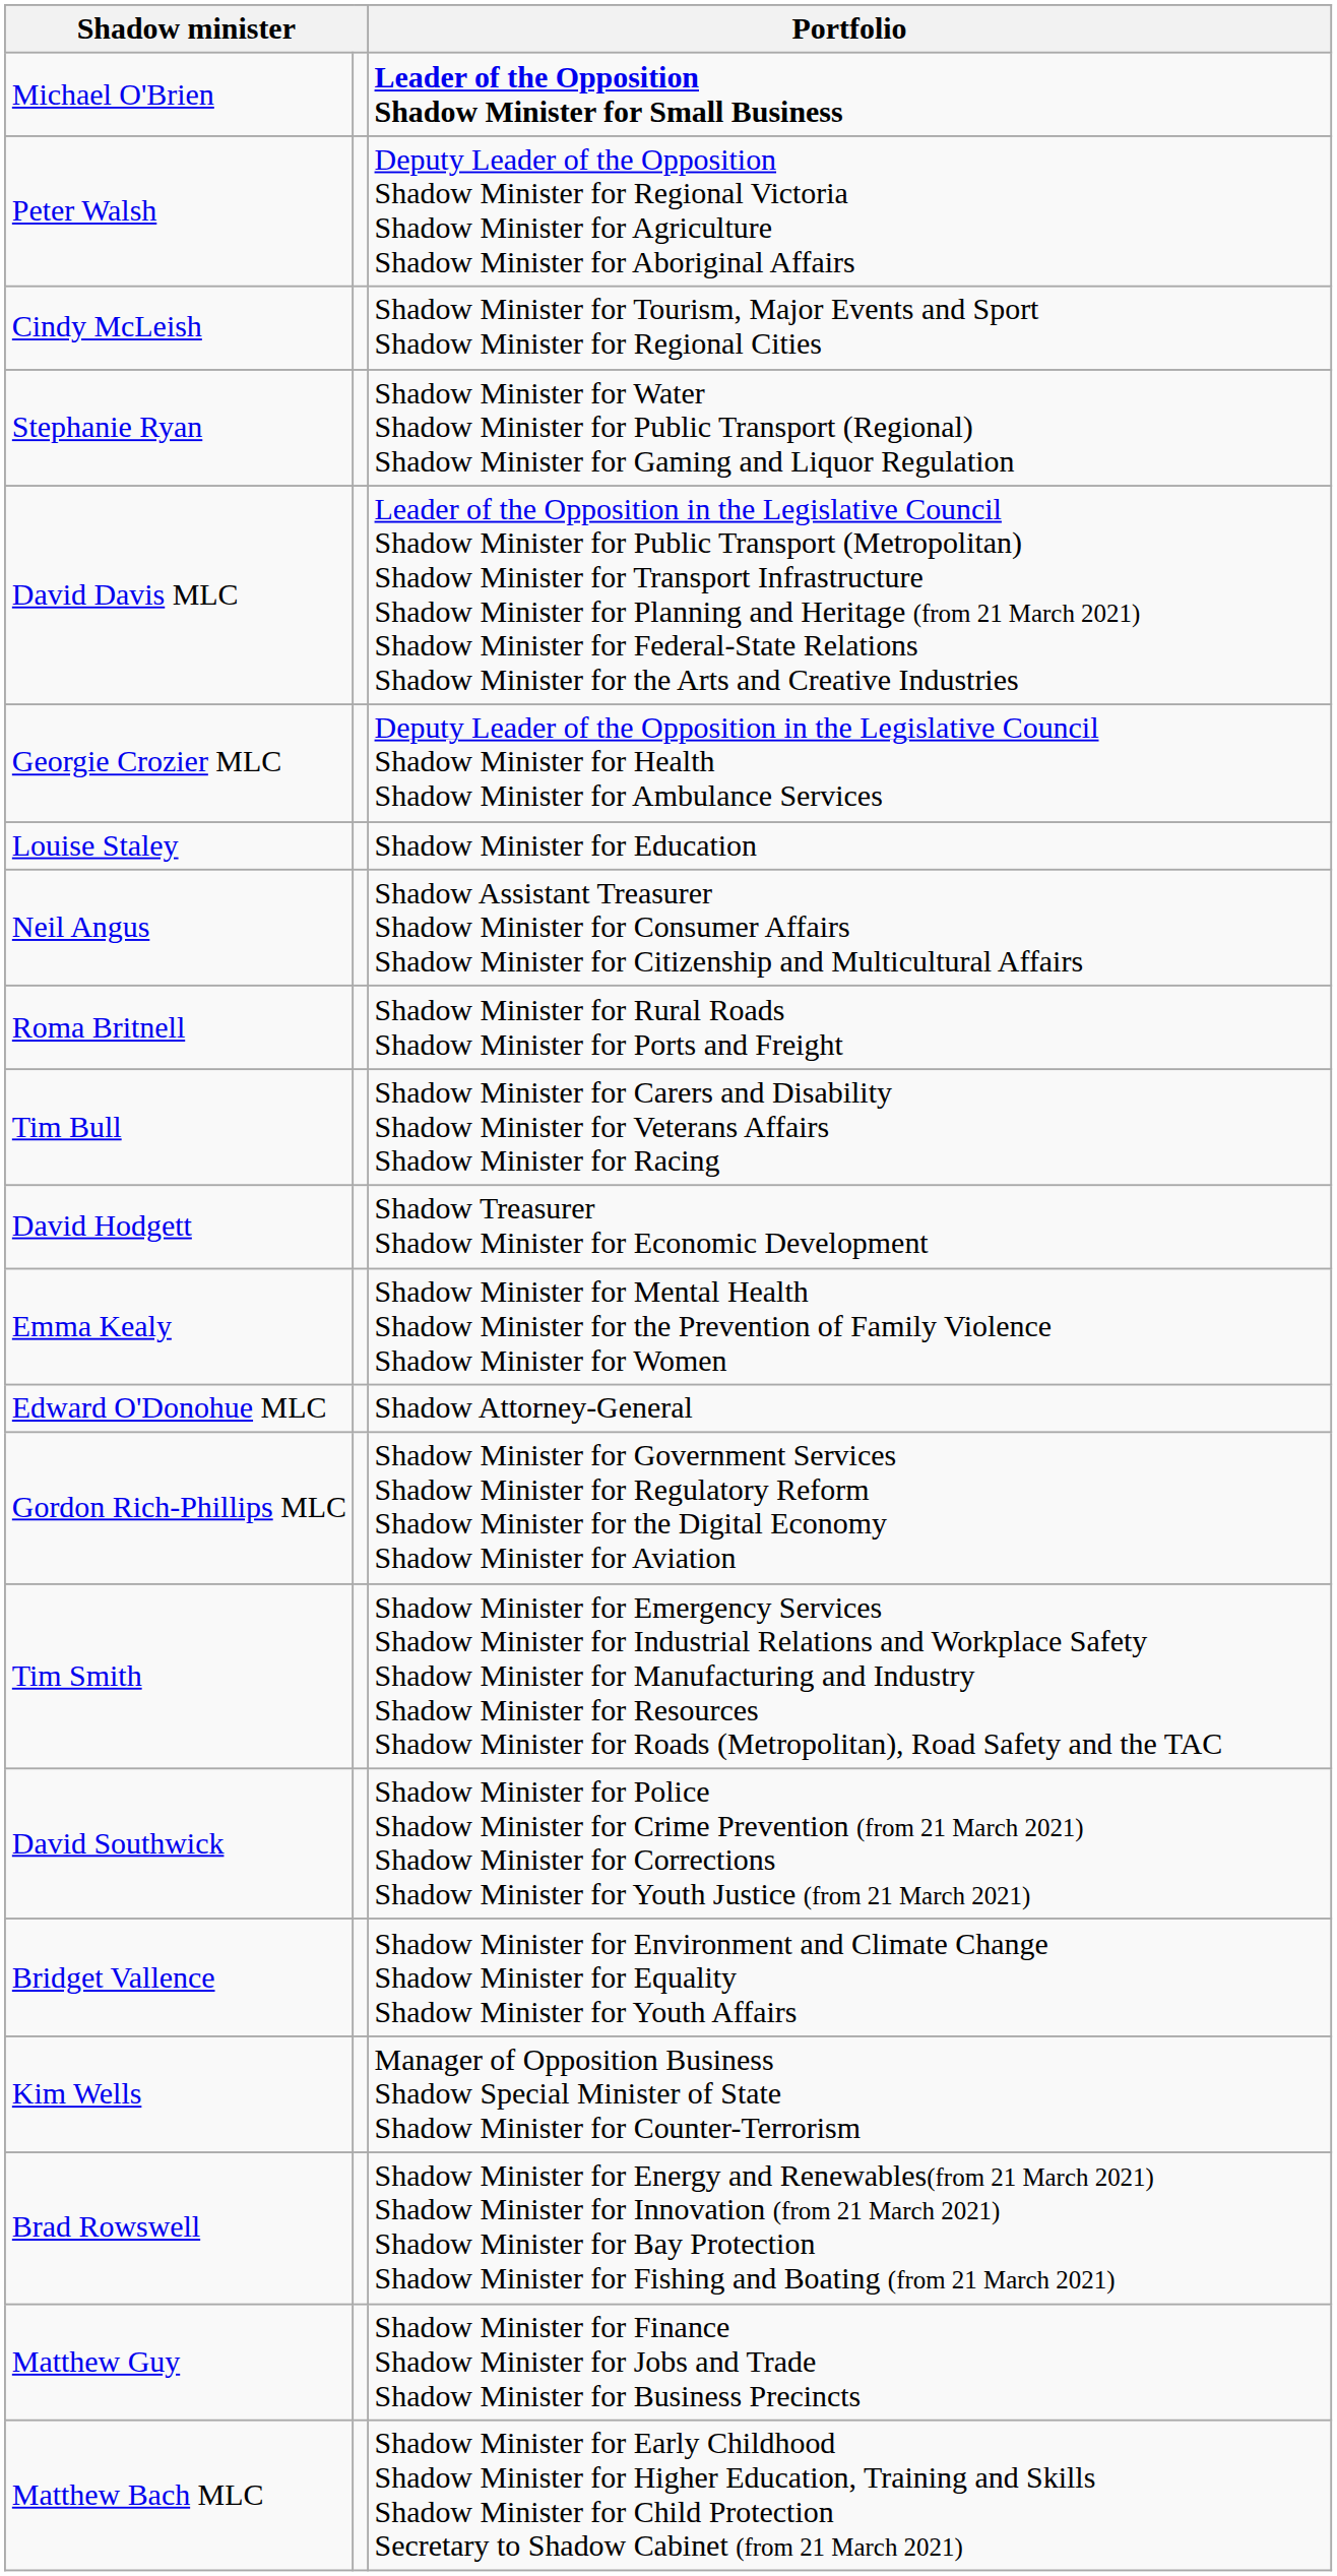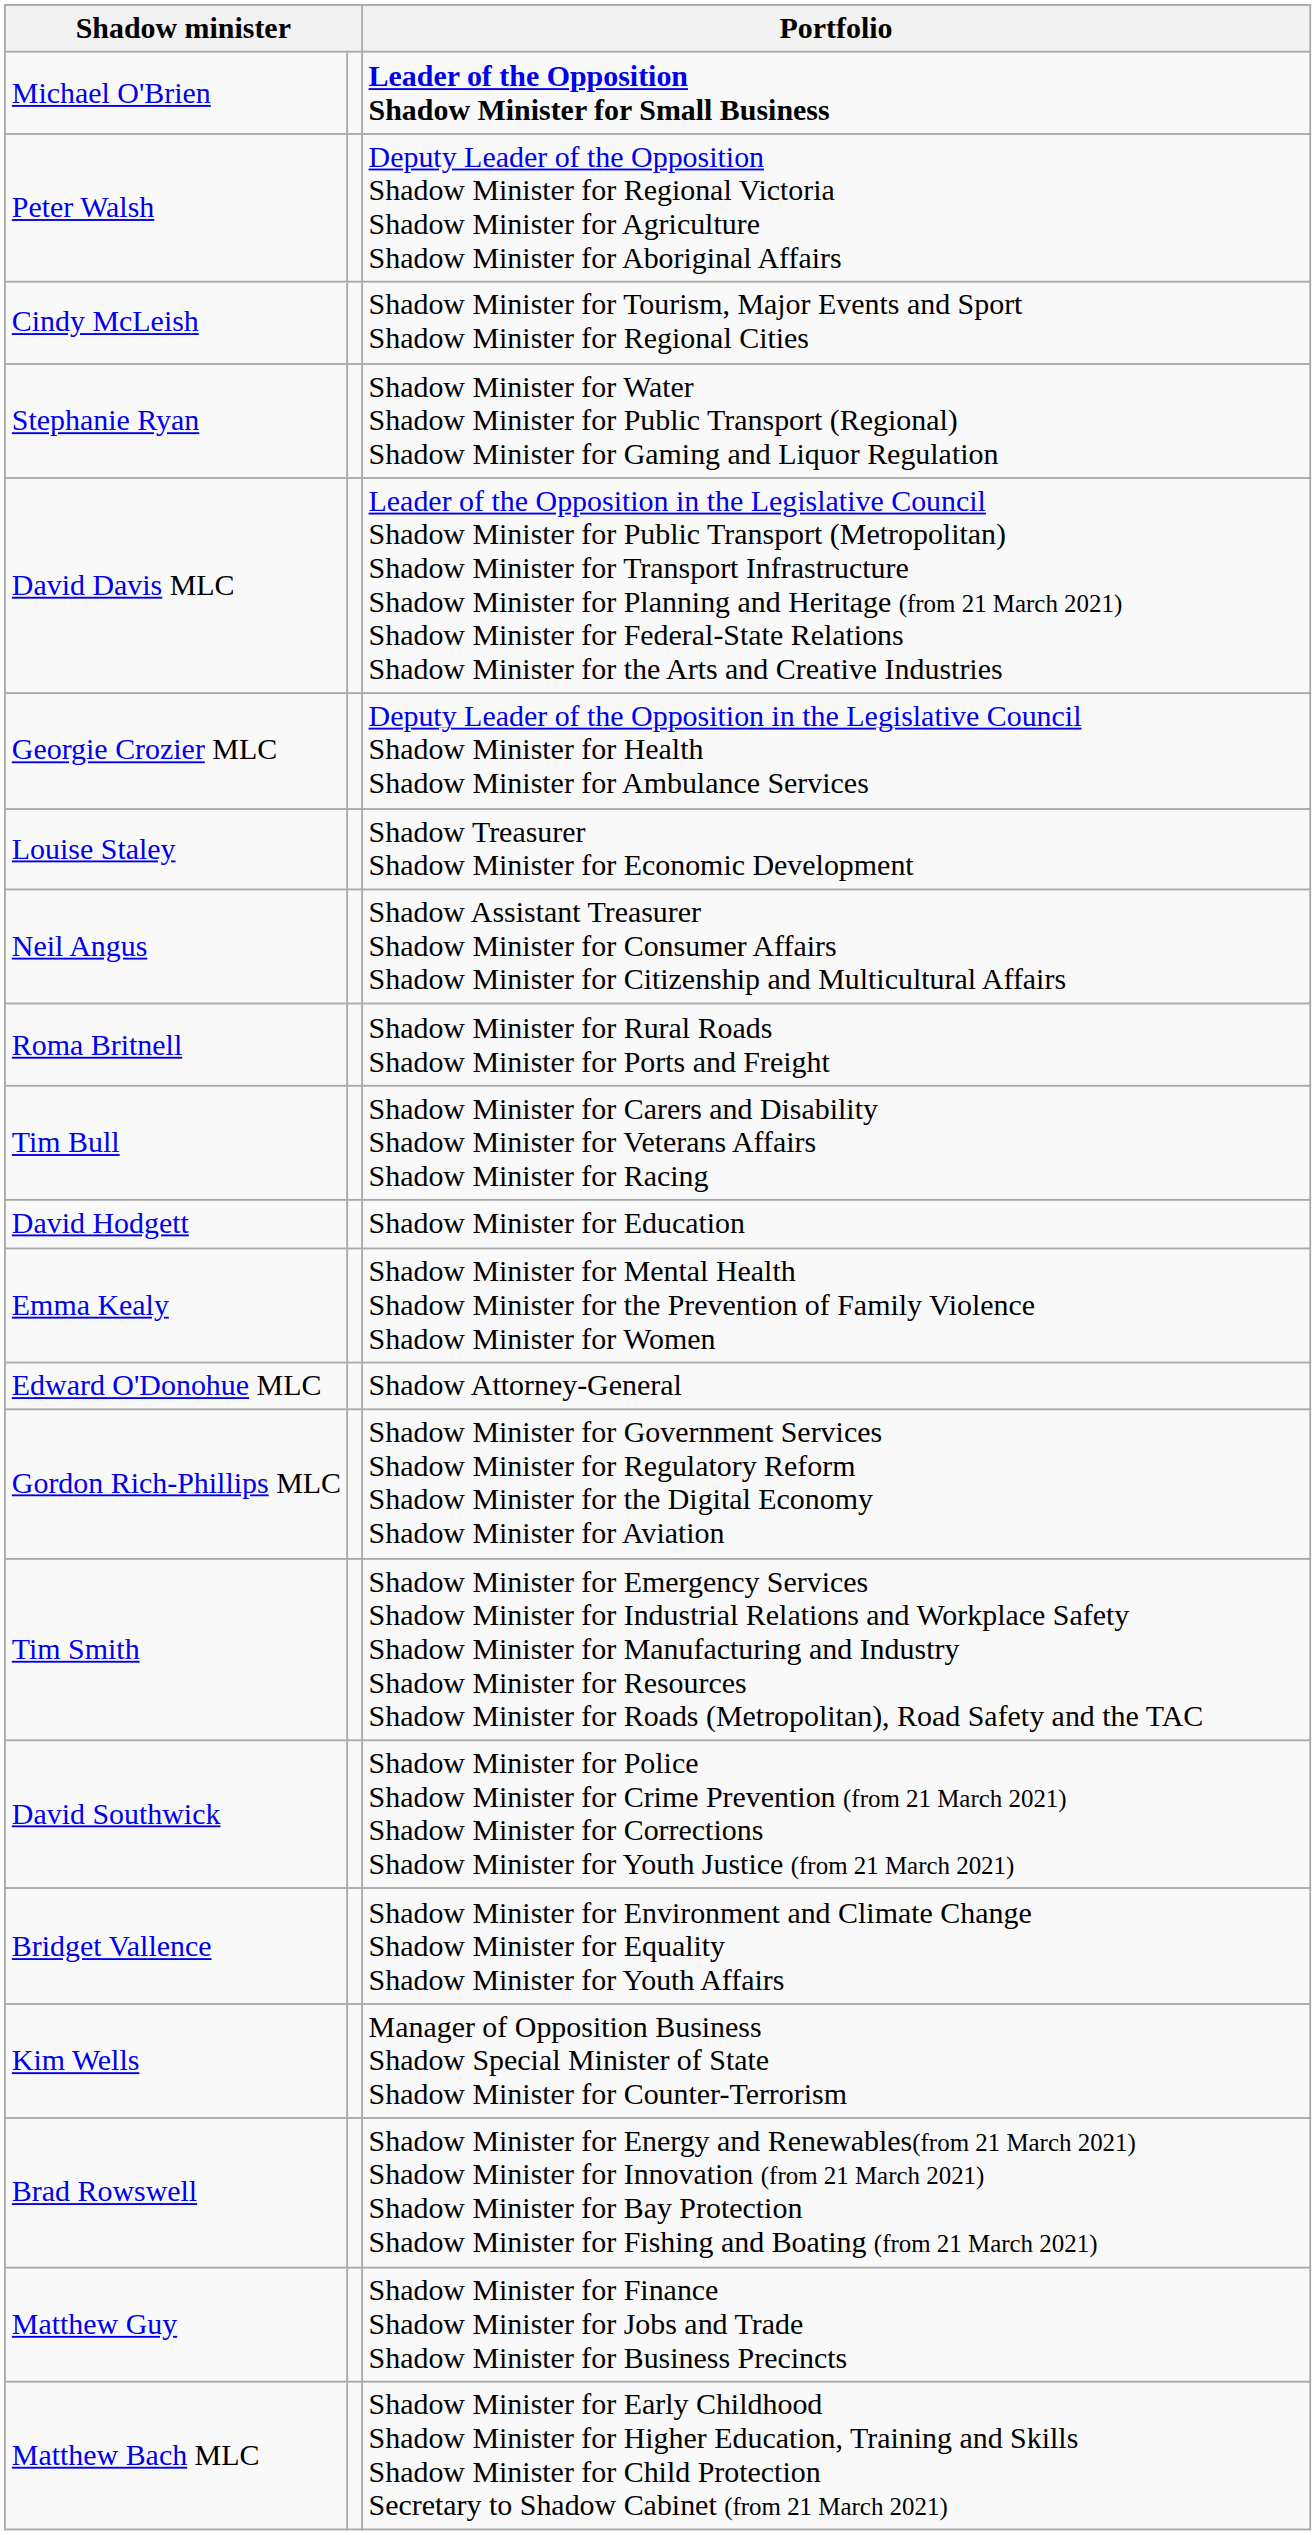Louise Staley | Portfolio: Shadow Minister for Education -> Shadow Treasurer Shadow Minister for Economic Development
David Hodgett | Portfolio: Shadow Treasurer Shadow Minister for Economic Development -> Shadow Minister for Education
